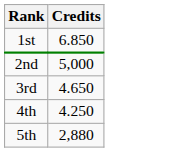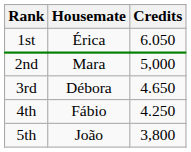+ column: Housemate | Érica | Mara | Débora | Fábio | João
1st | Credits: 6.850 -> 6.050
5th | Credits: 2,880 -> 3,800
